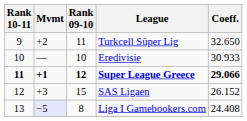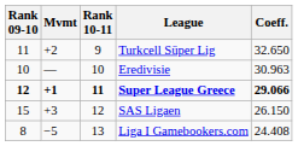columns swapped: Rank 10-11 <-> Rank 09-10
Eredivisie | Coeff.: 30.933 -> 30.963
SAS Ligaen | Coeff.: 26.152 -> 26.150
Liga I Gamebookers.com | Mvmt: lavender background -> no background
